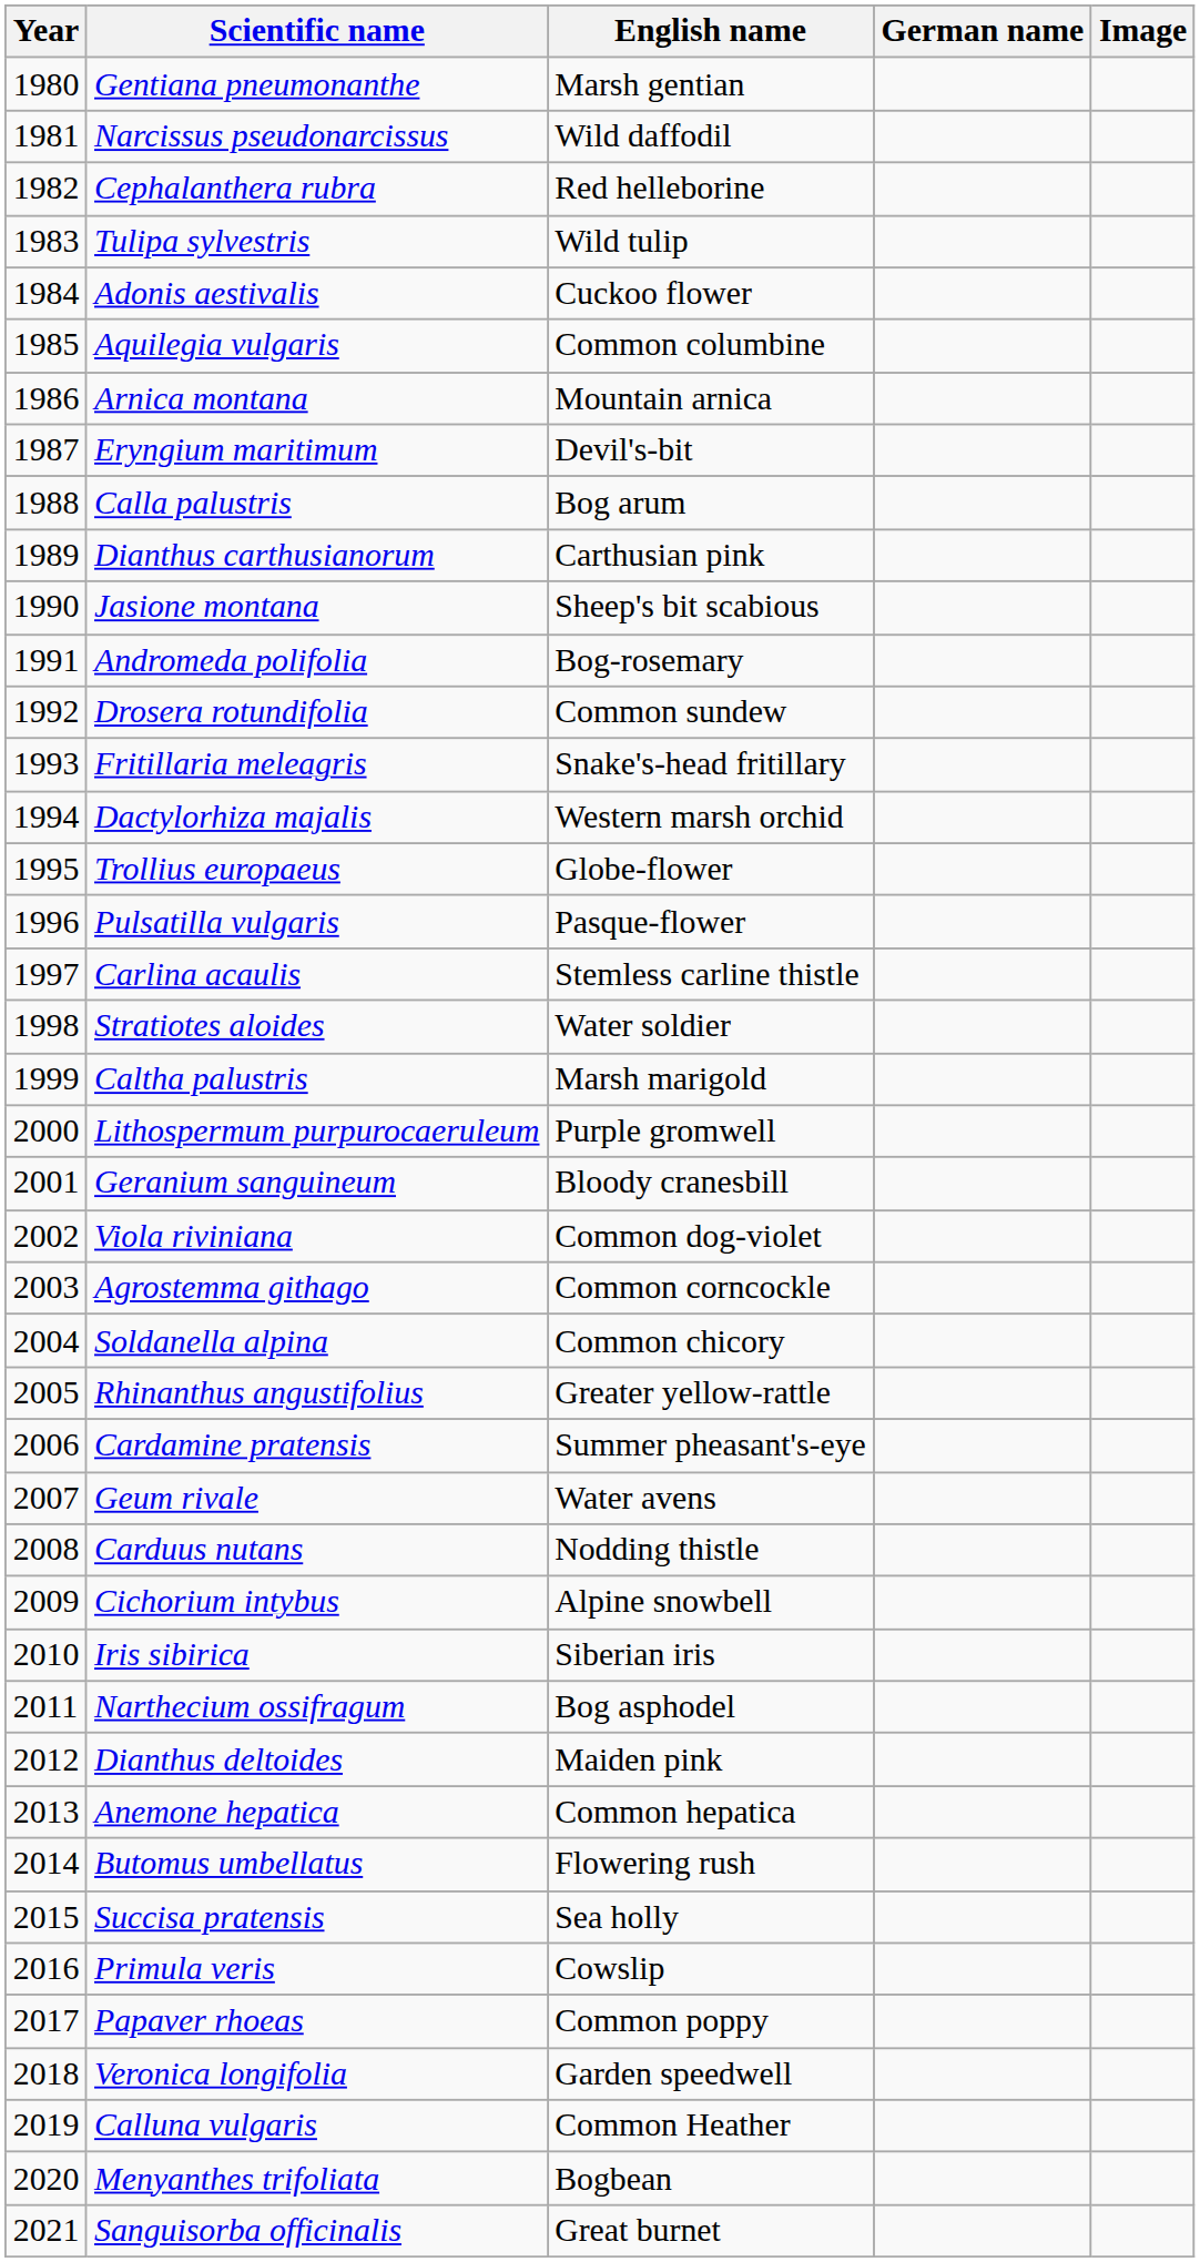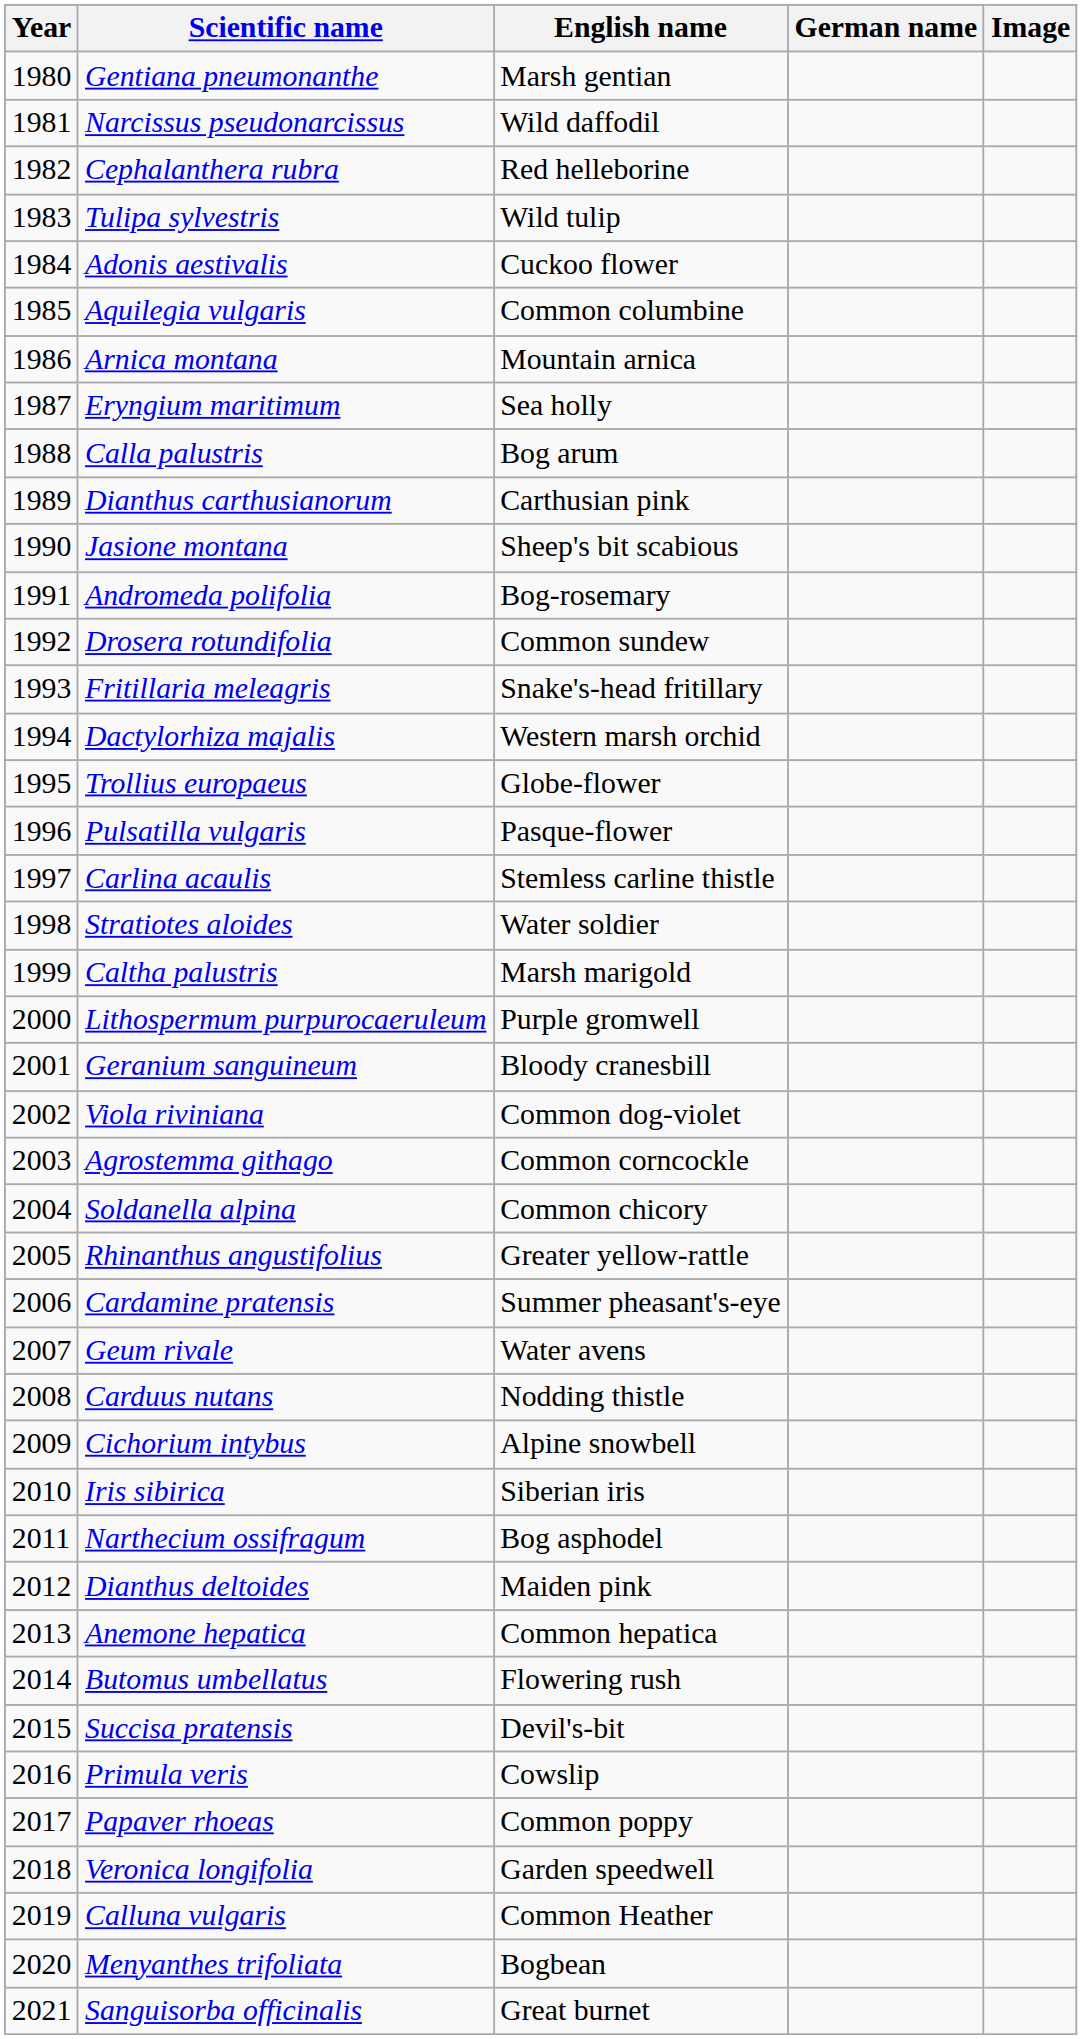Eryngium maritimum | English name: Devil's-bit -> Sea holly
Succisa pratensis | English name: Sea holly -> Devil's-bit
